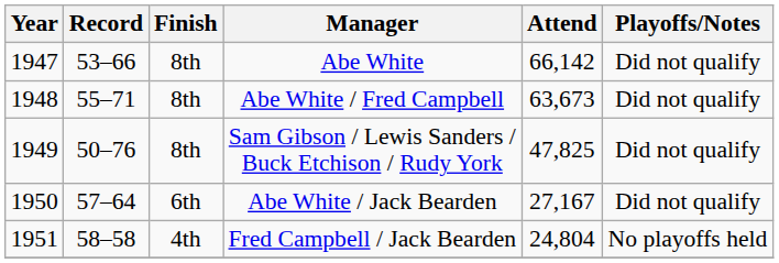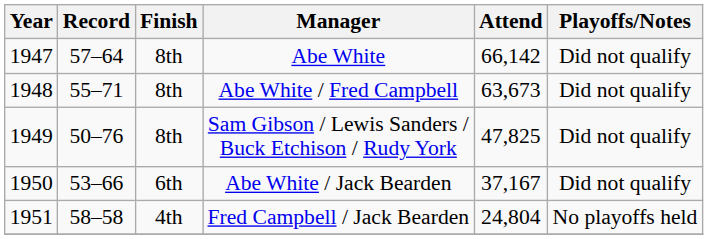Abe White | Record: 53–66 -> 57–64
Abe White / Jack Bearden | Record: 57–64 -> 53–66
Abe White / Jack Bearden | Attend: 27,167 -> 37,167
